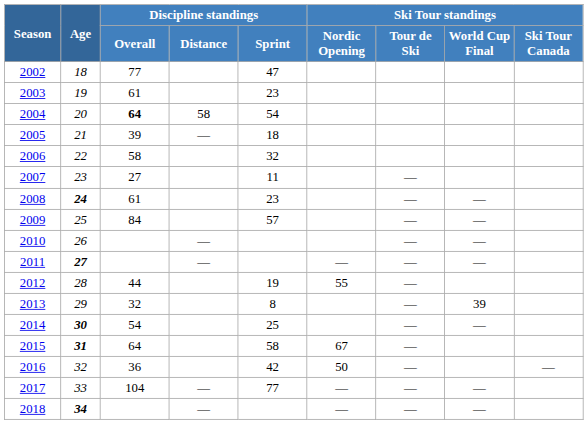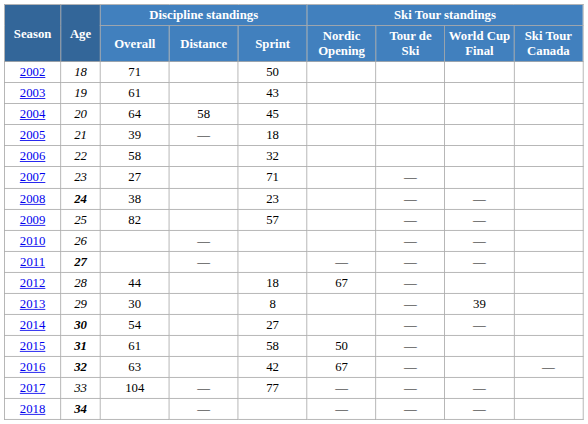2002 | Discipline standings / Overall: 77 -> 71
2002 | Discipline standings / Sprint: 47 -> 50
2003 | Discipline standings / Sprint: 23 -> 43
2004 | Discipline standings / Overall: bold -> normal
2004 | Discipline standings / Sprint: 54 -> 45
2007 | Discipline standings / Sprint: 11 -> 71
2008 | Discipline standings / Overall: 61 -> 38
2009 | Discipline standings / Overall: 84 -> 82
2012 | Discipline standings / Sprint: 19 -> 18
2012 | Ski Tour standings / Nordic Opening: 55 -> 67
2013 | Discipline standings / Overall: 32 -> 30
2014 | Discipline standings / Sprint: 25 -> 27
2015 | Discipline standings / Overall: 64 -> 61
2015 | Ski Tour standings / Nordic Opening: 67 -> 50
2016 | Age: normal -> bold
2016 | Discipline standings / Overall: 36 -> 63
2016 | Ski Tour standings / Nordic Opening: 50 -> 67
